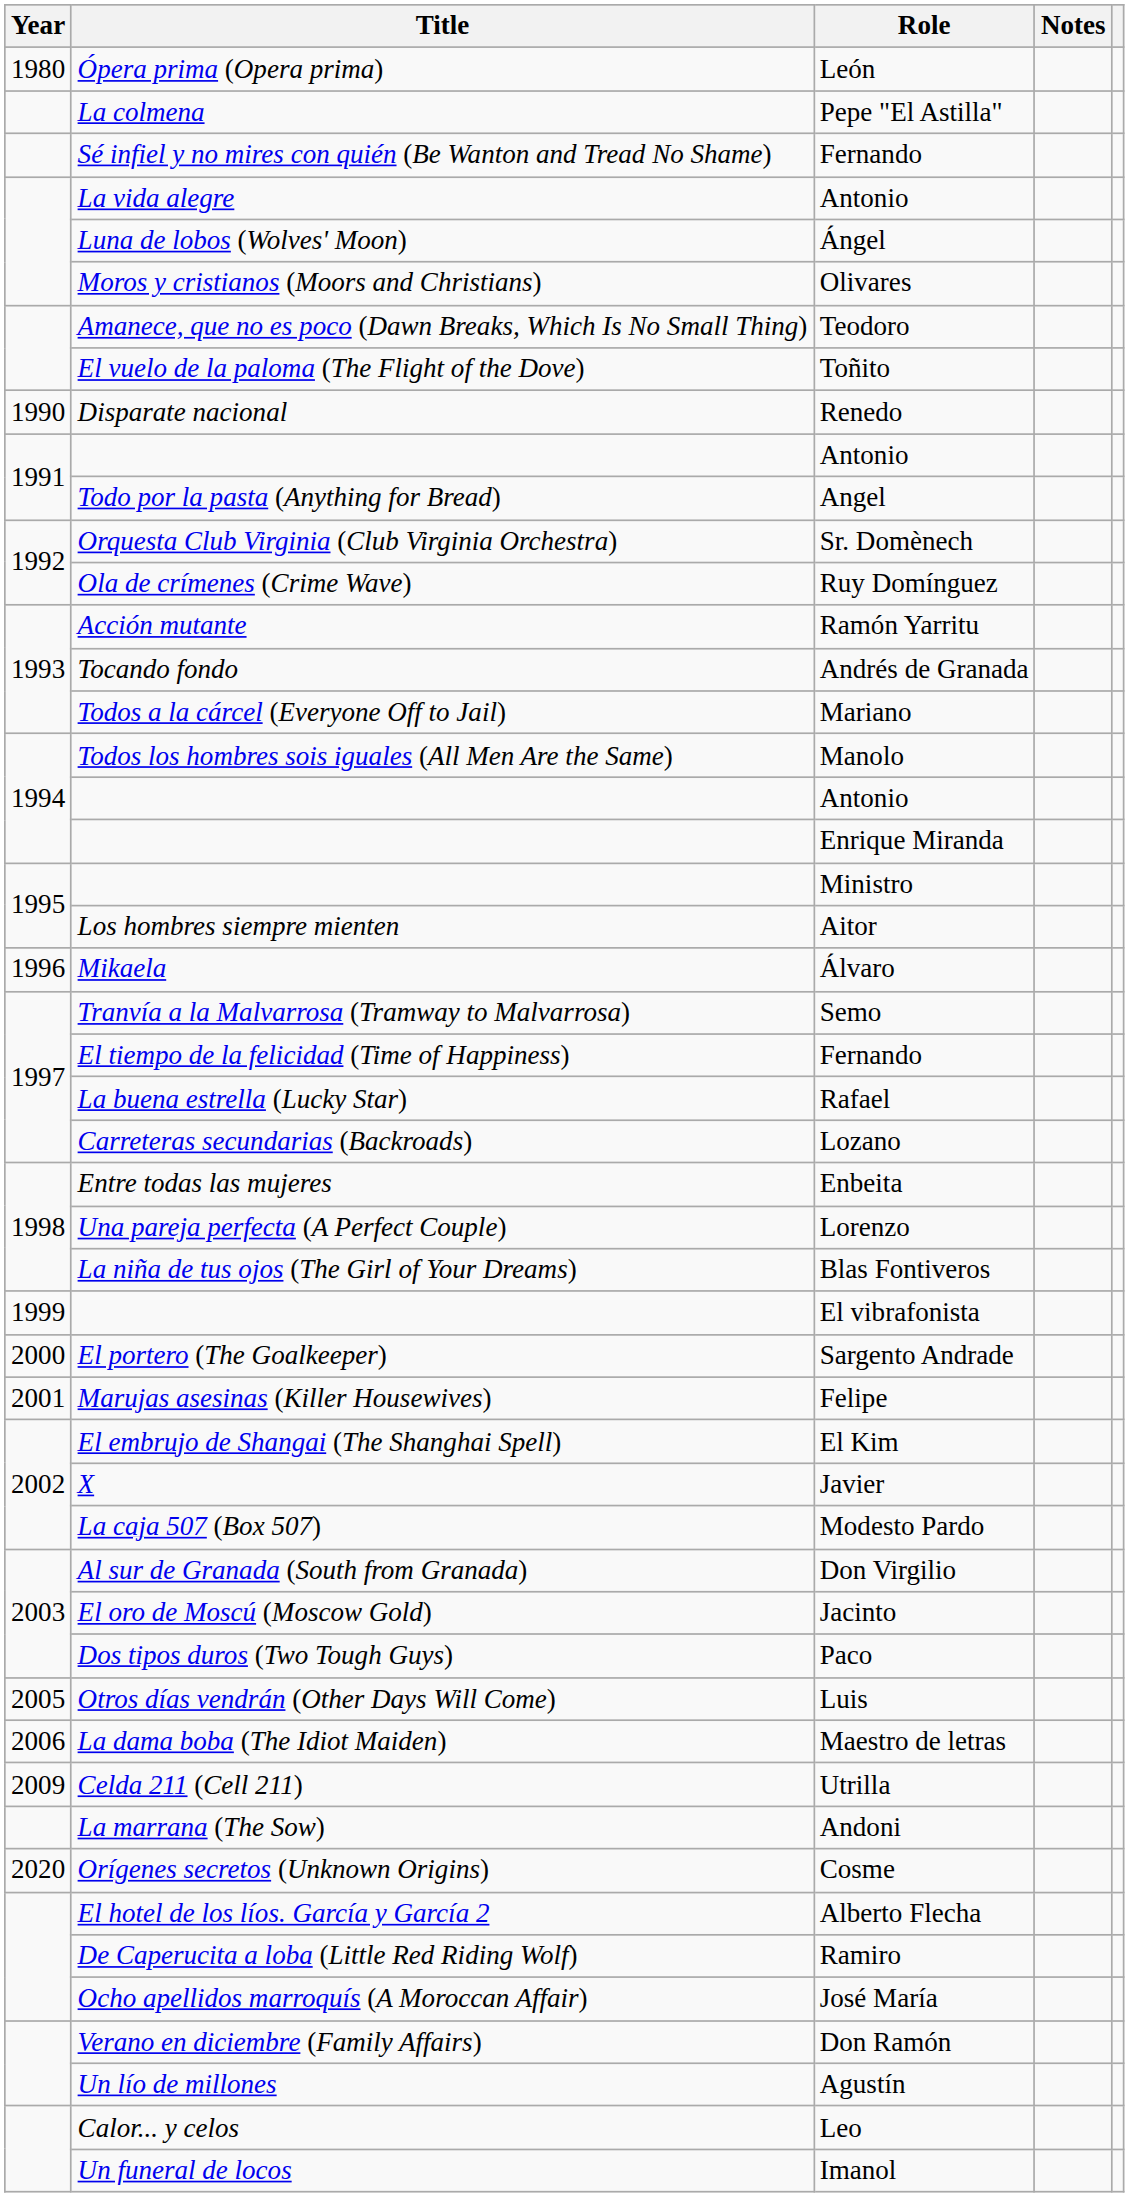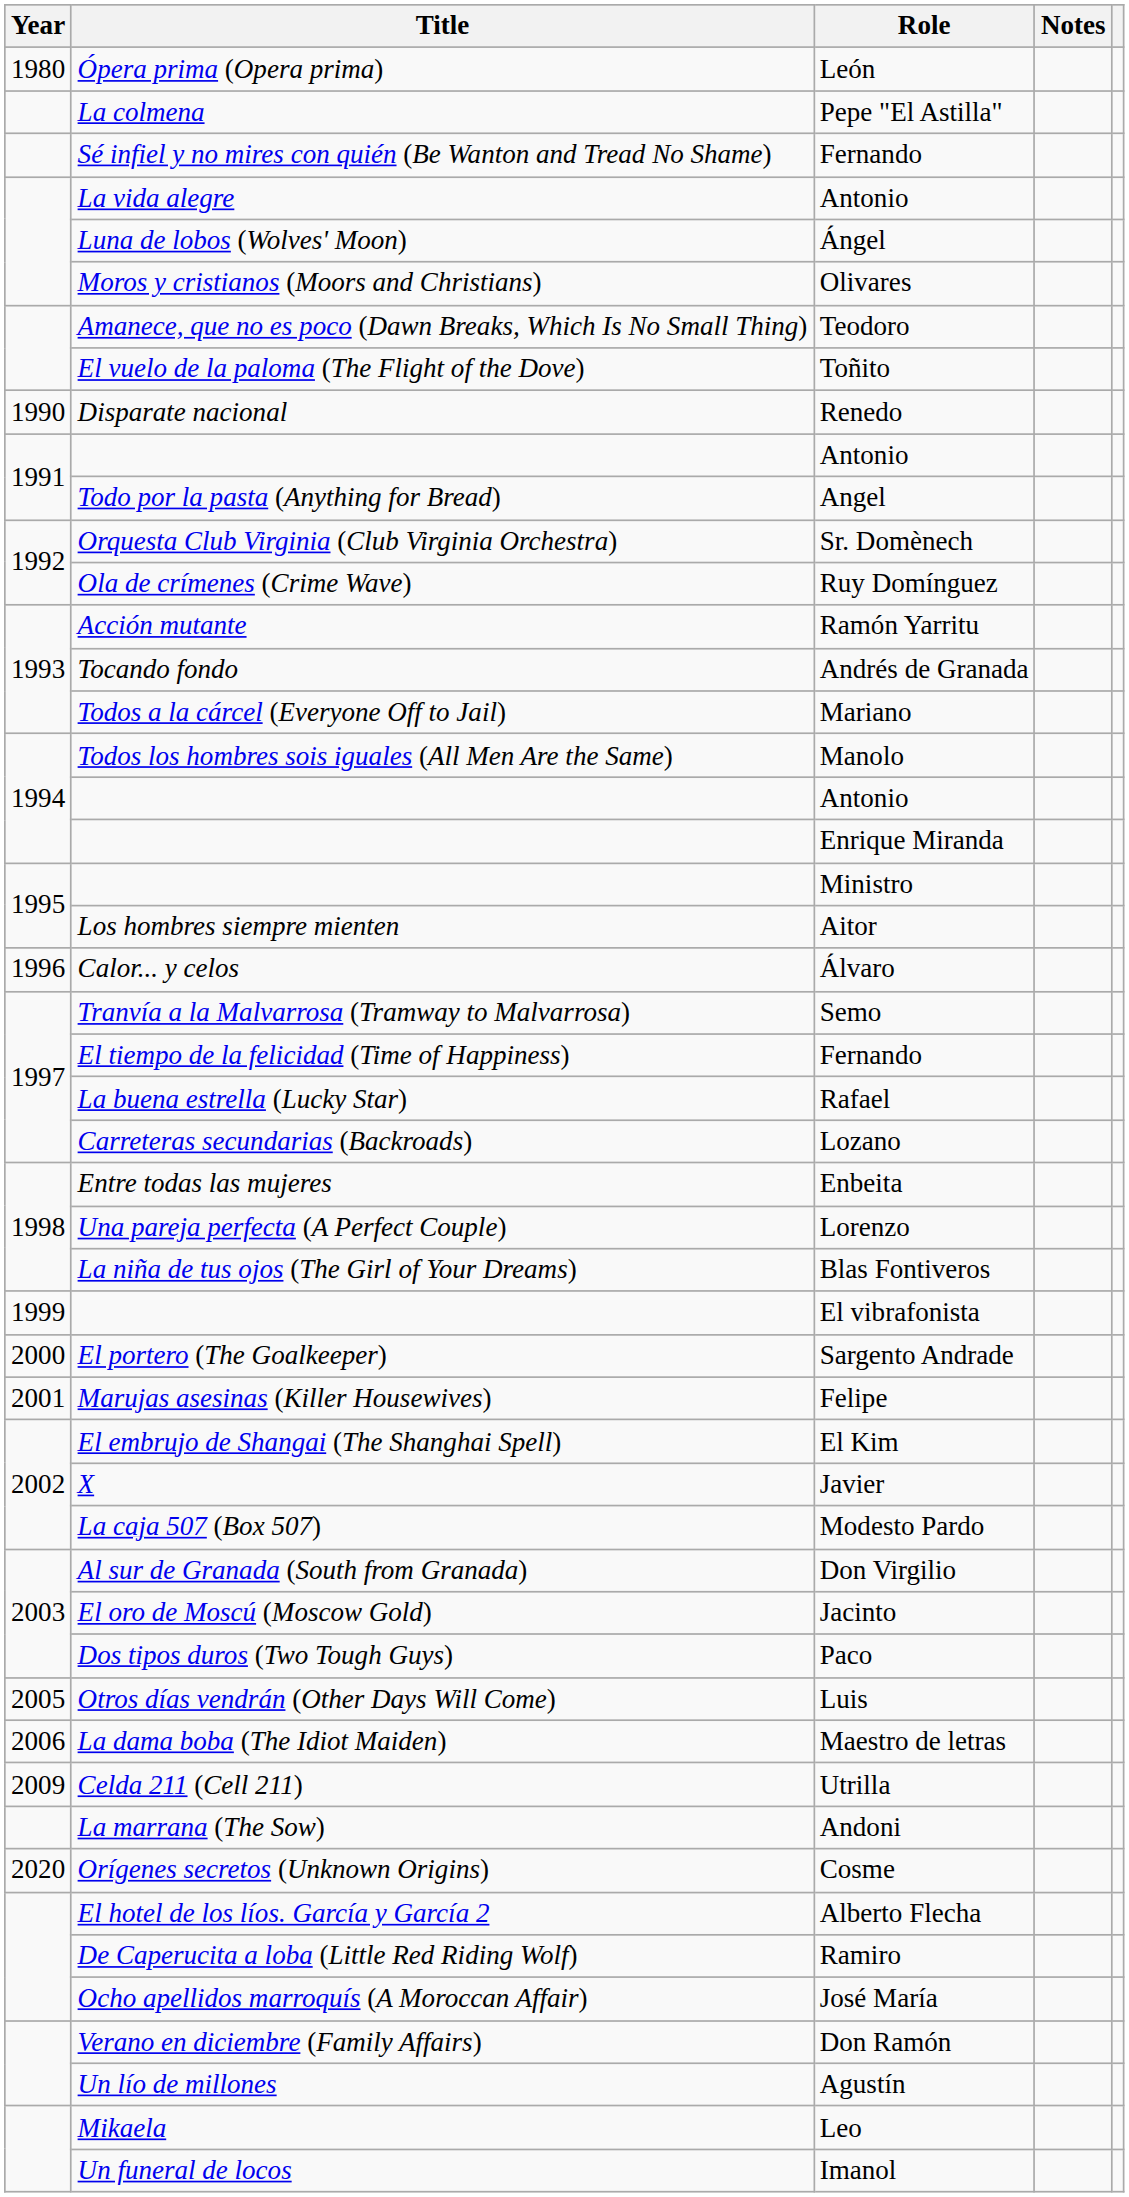Álvaro | Title: Mikaela -> Calor... y celos
Leo | Title: Calor... y celos -> Mikaela
